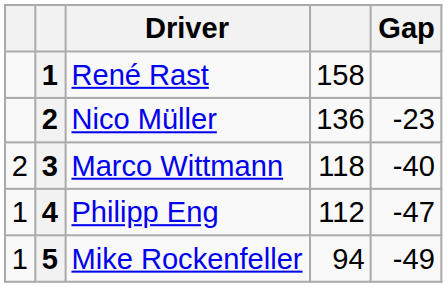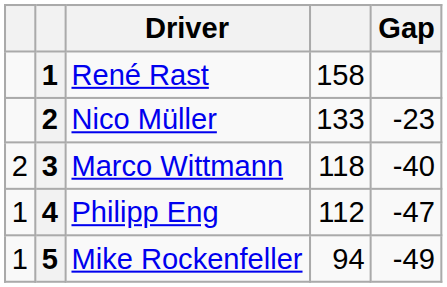Nico Müller | column 4: 136 -> 133
